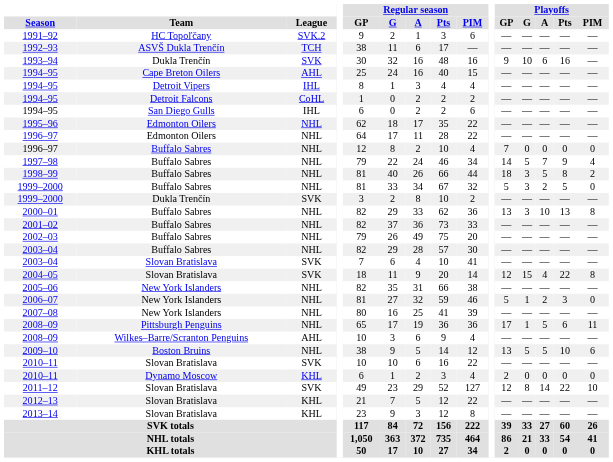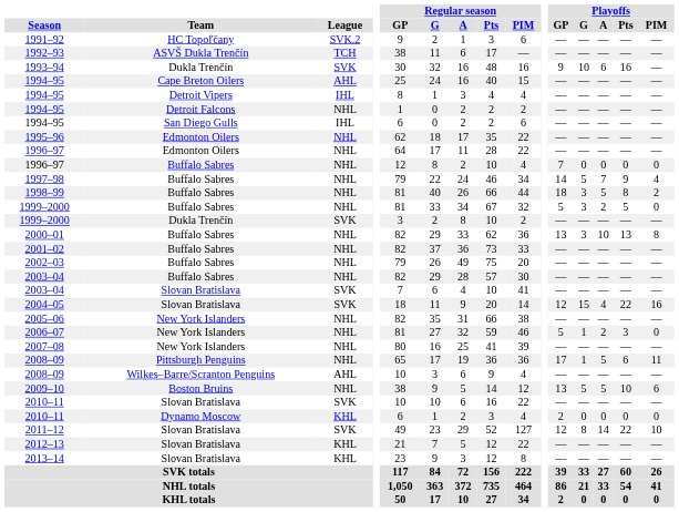1994–95 / Detroit Falcons | League: CoHL -> NHL
2004–05 | Playoffs / PIM: 8 -> 16
